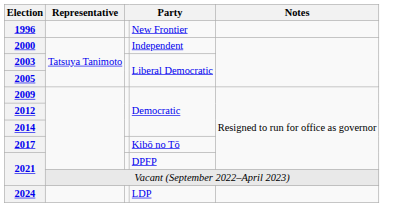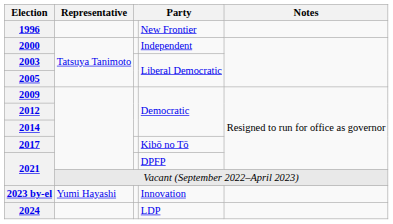+ row: 2023 by-el | Yumi Hayashi | Innovation
